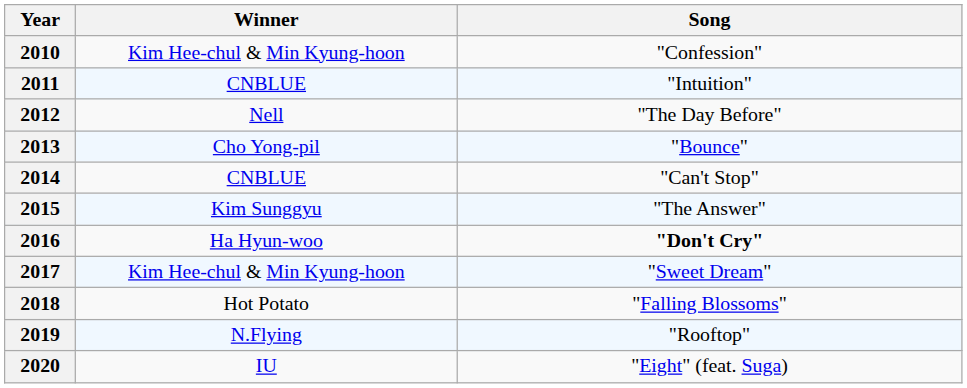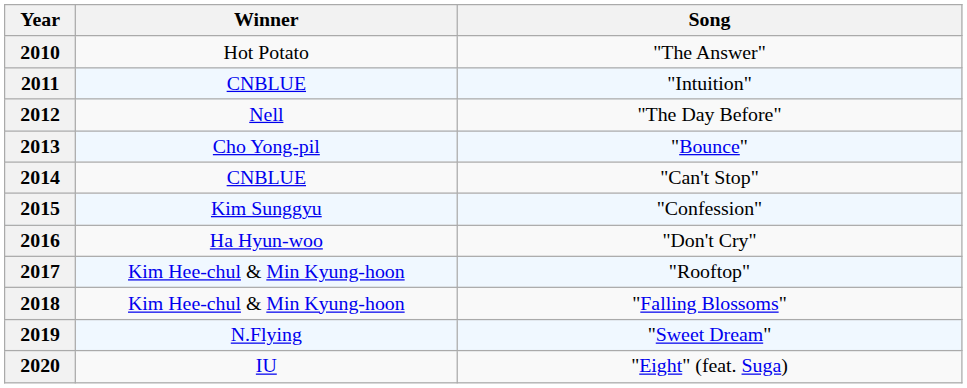2010 | Winner: Kim Hee-chul & Min Kyung-hoon -> Hot Potato
2010 | Song: "Confession" -> "The Answer"
2015 | Song: "The Answer" -> "Confession"
2016 | Song: bold -> normal
2017 | Song: "Sweet Dream" -> "Rooftop"
2018 | Winner: Hot Potato -> Kim Hee-chul & Min Kyung-hoon
2019 | Song: "Rooftop" -> "Sweet Dream"
